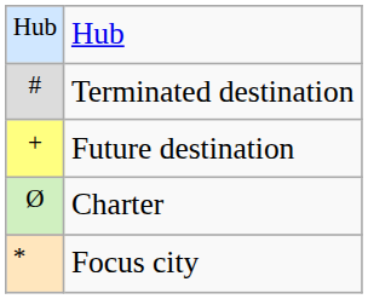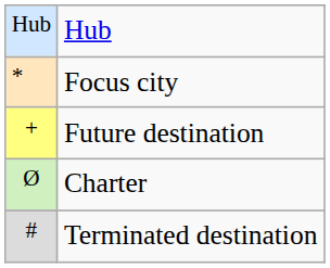rows swapped: Focus city <-> Terminated destination
